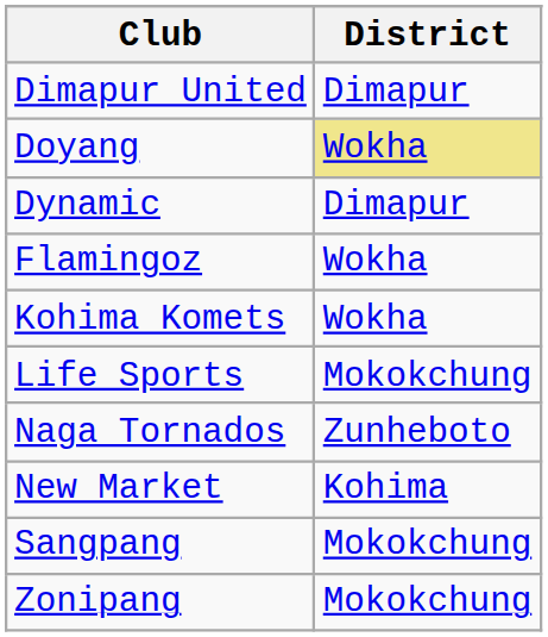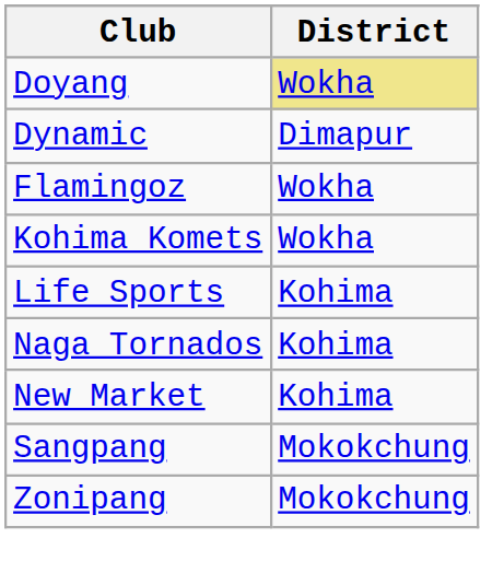- row: Dimapur United | Dimapur
Life Sports | District: Mokokchung -> Kohima
Naga Tornados | District: Zunheboto -> Kohima
